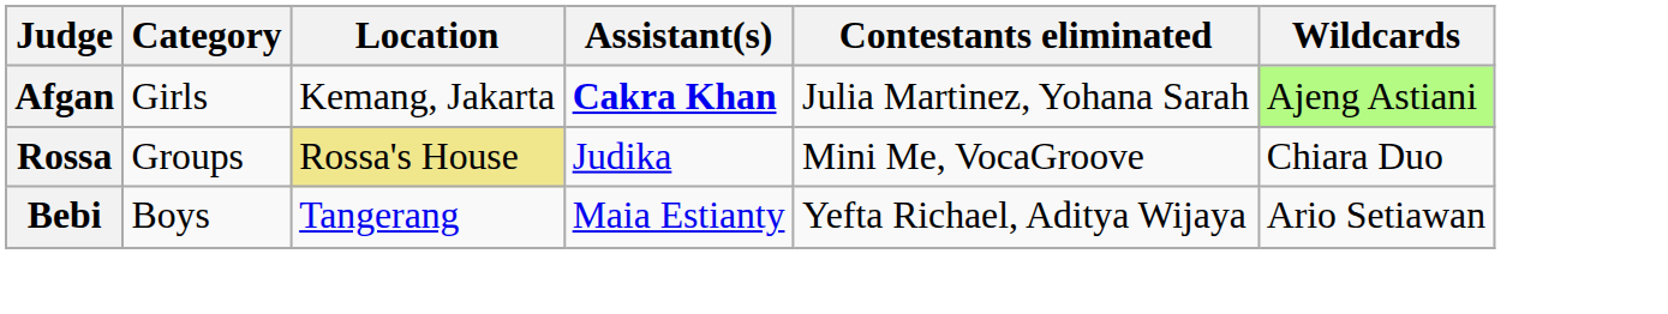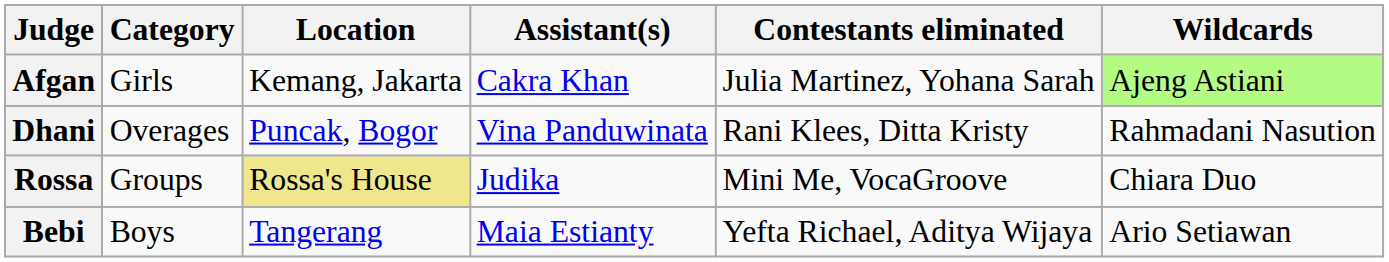Afgan | Assistant(s): bold -> normal
+ row: Dhani | Overages | Puncak, Bogor | Vina Panduwinata | Rani Klees, Ditta Kristy | Rahmadani Nasution
